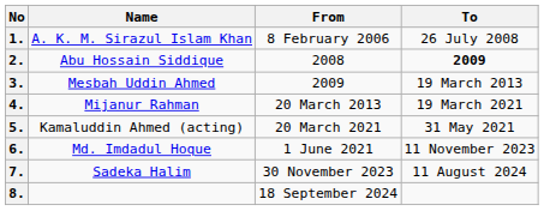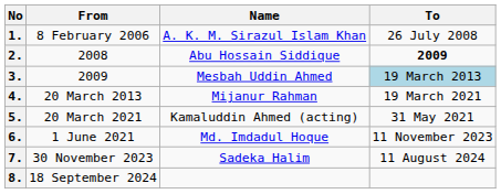columns swapped: Name <-> From
3. | To: no background -> lightblue background
